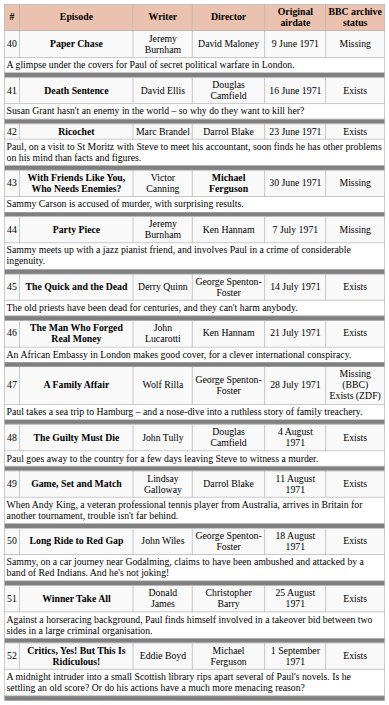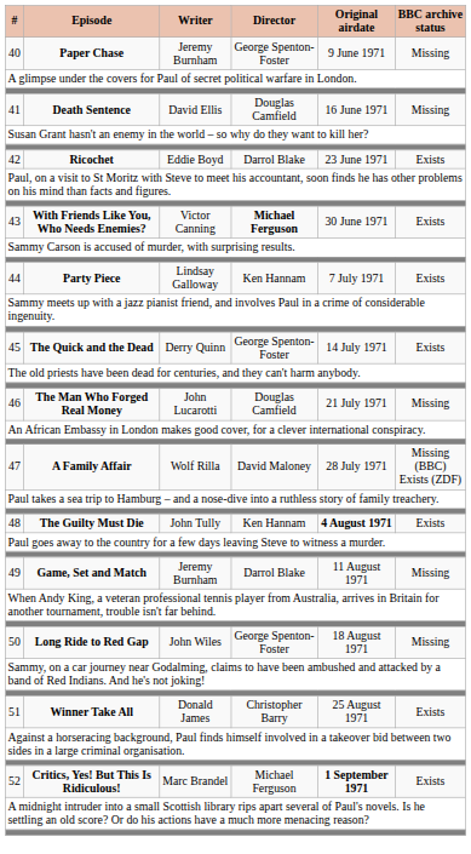40 | Director: David Maloney -> George Spenton-Foster
41 | BBC archive status: Exists -> Missing
42 | Writer: Marc Brandel -> Eddie Boyd
43 | BBC archive status: Missing -> Exists
44 | Writer: Jeremy Burnham -> Lindsay Galloway
44 | BBC archive status: Missing -> Exists
46 | Director: Ken Hannam -> Douglas Camfield
46 | BBC archive status: Exists -> Missing
47 | Director: George Spenton-Foster -> David Maloney
48 | Director: Douglas Camfield -> Ken Hannam
48 | Original airdate: normal -> bold
49 | Writer: Lindsay Galloway -> Jeremy Burnham
49 | BBC archive status: Exists -> Missing
50 | BBC archive status: Exists -> Missing
52 | Writer: Eddie Boyd -> Marc Brandel
52 | Original airdate: normal -> bold
